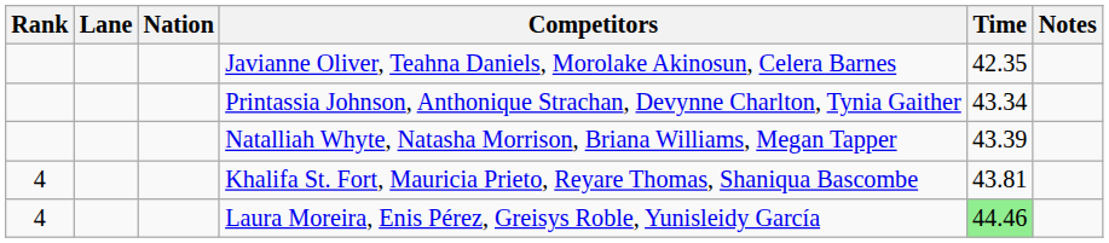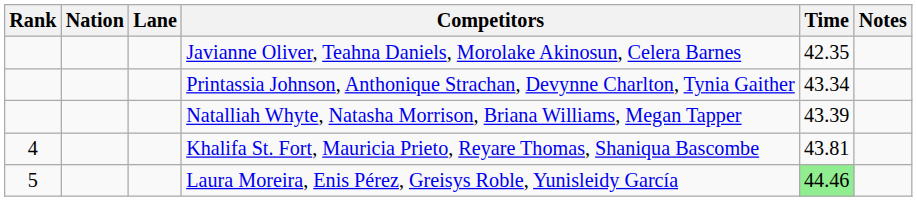columns swapped: Lane <-> Nation
Laura Moreira, Enis Pérez, Greisys Roble, Yunisleidy García | Rank: 4 -> 5
